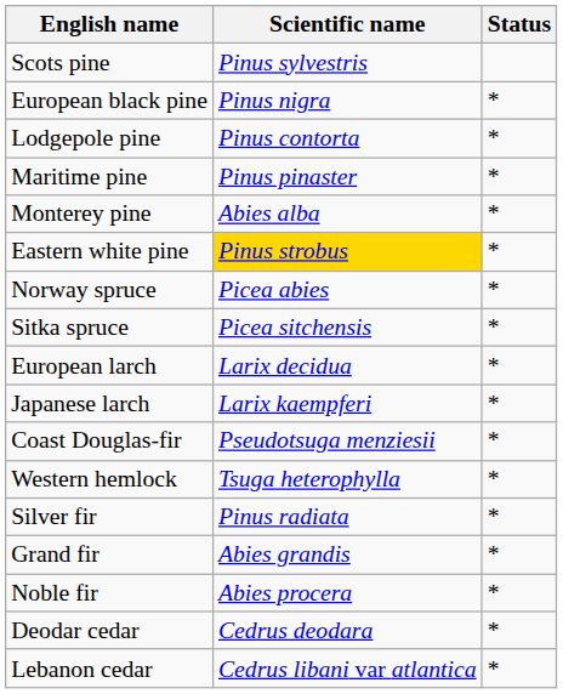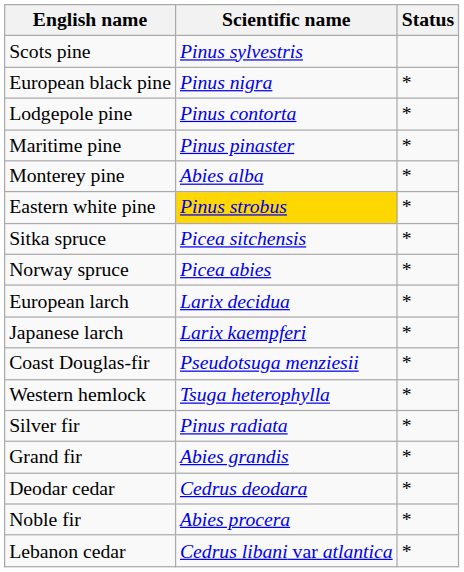rows swapped: Sitka spruce <-> Norway spruce
rows swapped: Noble fir <-> Deodar cedar
